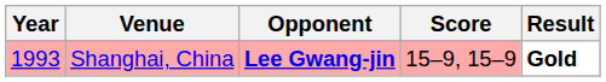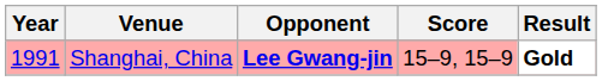Shanghai, China | Year: 1993 -> 1991
